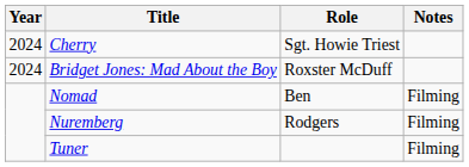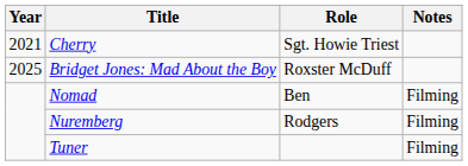Cherry | Year: 2024 -> 2021
Bridget Jones: Mad About the Boy | Year: 2024 -> 2025
